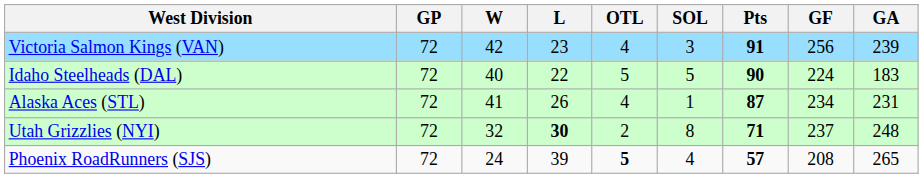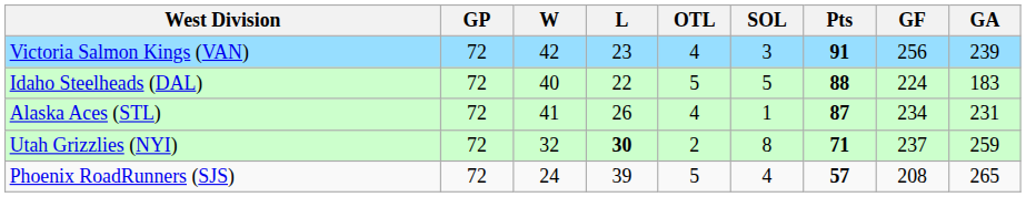Idaho Steelheads (DAL) | Pts: 90 -> 88
Utah Grizzlies (NYI) | GA: 248 -> 259
Phoenix RoadRunners (SJS) | OTL: bold -> normal
